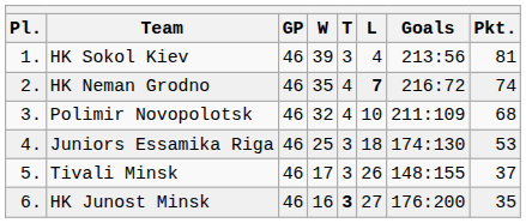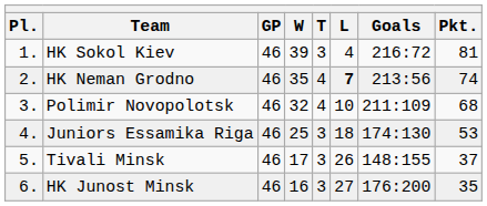HK Sokol Kiev | Goals: 213:56 -> 216:72
HK Neman Grodno | Goals: 216:72 -> 213:56
HK Junost Minsk | T: bold -> normal
